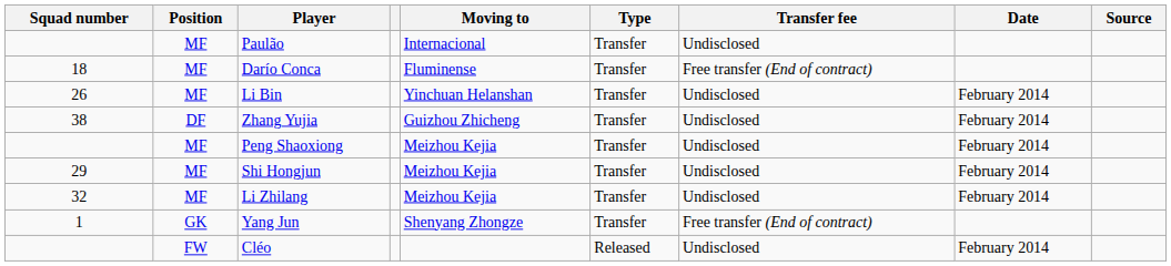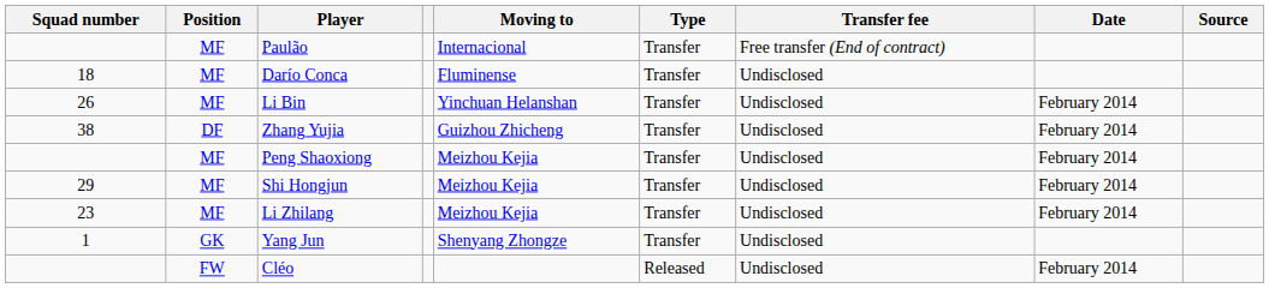Paulão | Transfer fee: Undisclosed -> Free transfer (End of contract)
Darío Conca | Transfer fee: Free transfer (End of contract) -> Undisclosed
Li Zhilang | Squad number: 32 -> 23
Yang Jun | Transfer fee: Free transfer (End of contract) -> Undisclosed
